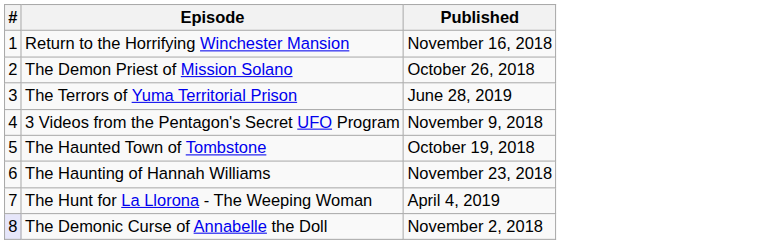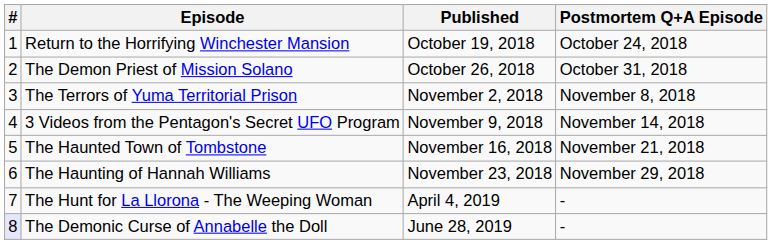+ column: Postmortem Q+A Episode | October 24, 2018 | October 31, 2018 | November 8, 2018 | November 14, 2018 | November 21, 2018 | November 29, 2018 | - | -
Return to the Horrifying Winchester Mansion | Published: November 16, 2018 -> October 19, 2018
The Terrors of Yuma Territorial Prison | Published: June 28, 2019 -> November 2, 2018
The Haunted Town of Tombstone | Published: October 19, 2018 -> November 16, 2018
The Demonic Curse of Annabelle the Doll | Published: November 2, 2018 -> June 28, 2019
